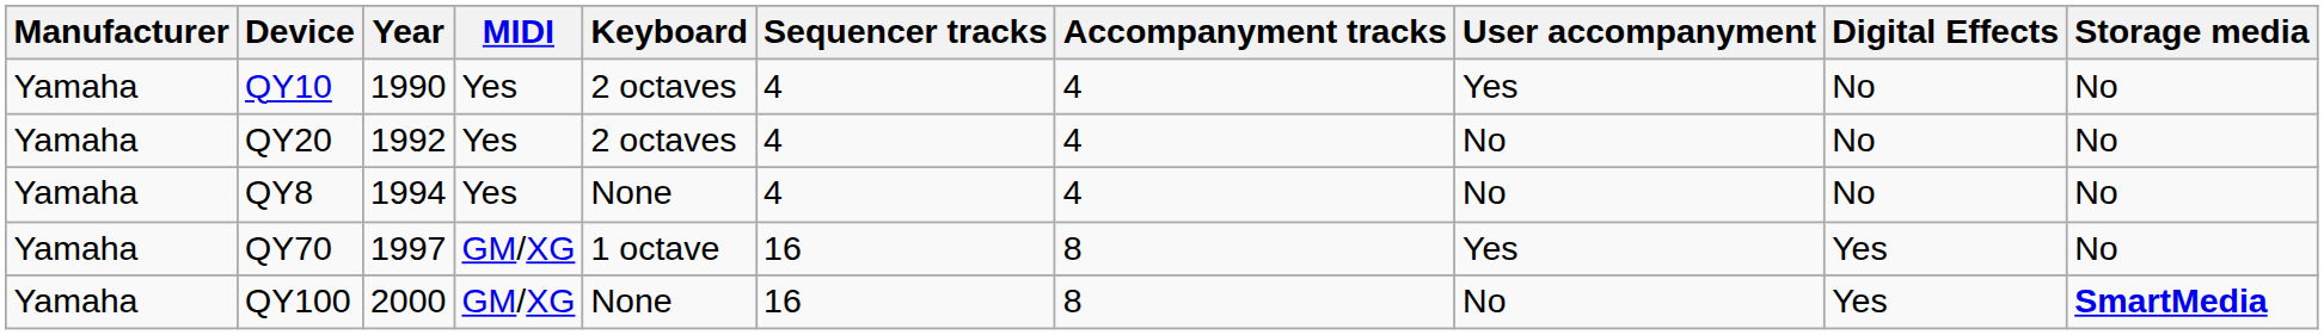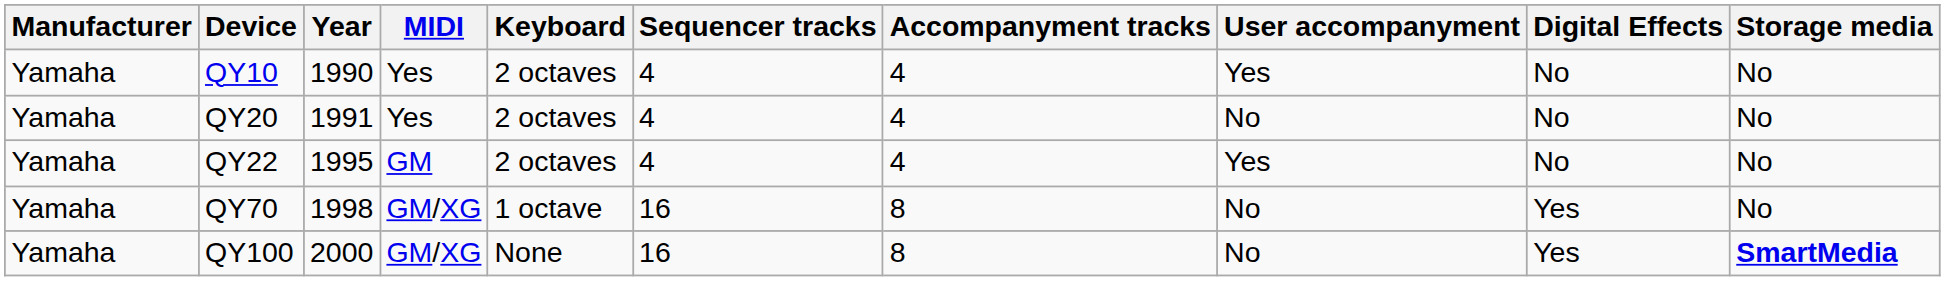QY20 | Year: 1992 -> 1991
- row: Yamaha | QY8 | 1994 | Yes | None | 4 | 4 | No | No | No
+ row: Yamaha | QY22 | 1995 | GM | 2 octaves | 4 | 4 | Yes | No | No
QY70 | Year: 1997 -> 1998
QY70 | User accompanyment: Yes -> No
